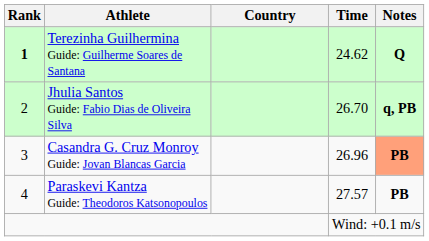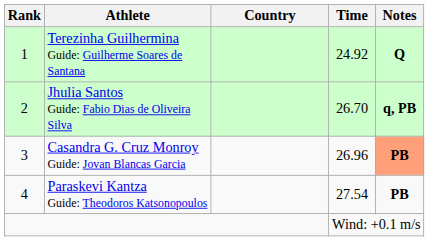Terezinha Guilhermina Guide: Guilherme Soares de Santana | Rank: bold -> normal
Terezinha Guilhermina Guide: Guilherme Soares de Santana | Time: 24.62 -> 24.92
Paraskevi Kantza Guide: Theodoros Katsonopoulos | Time: 27.57 -> 27.54
